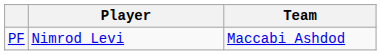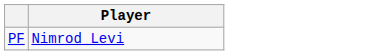- column: Team | Maccabi Ashdod
